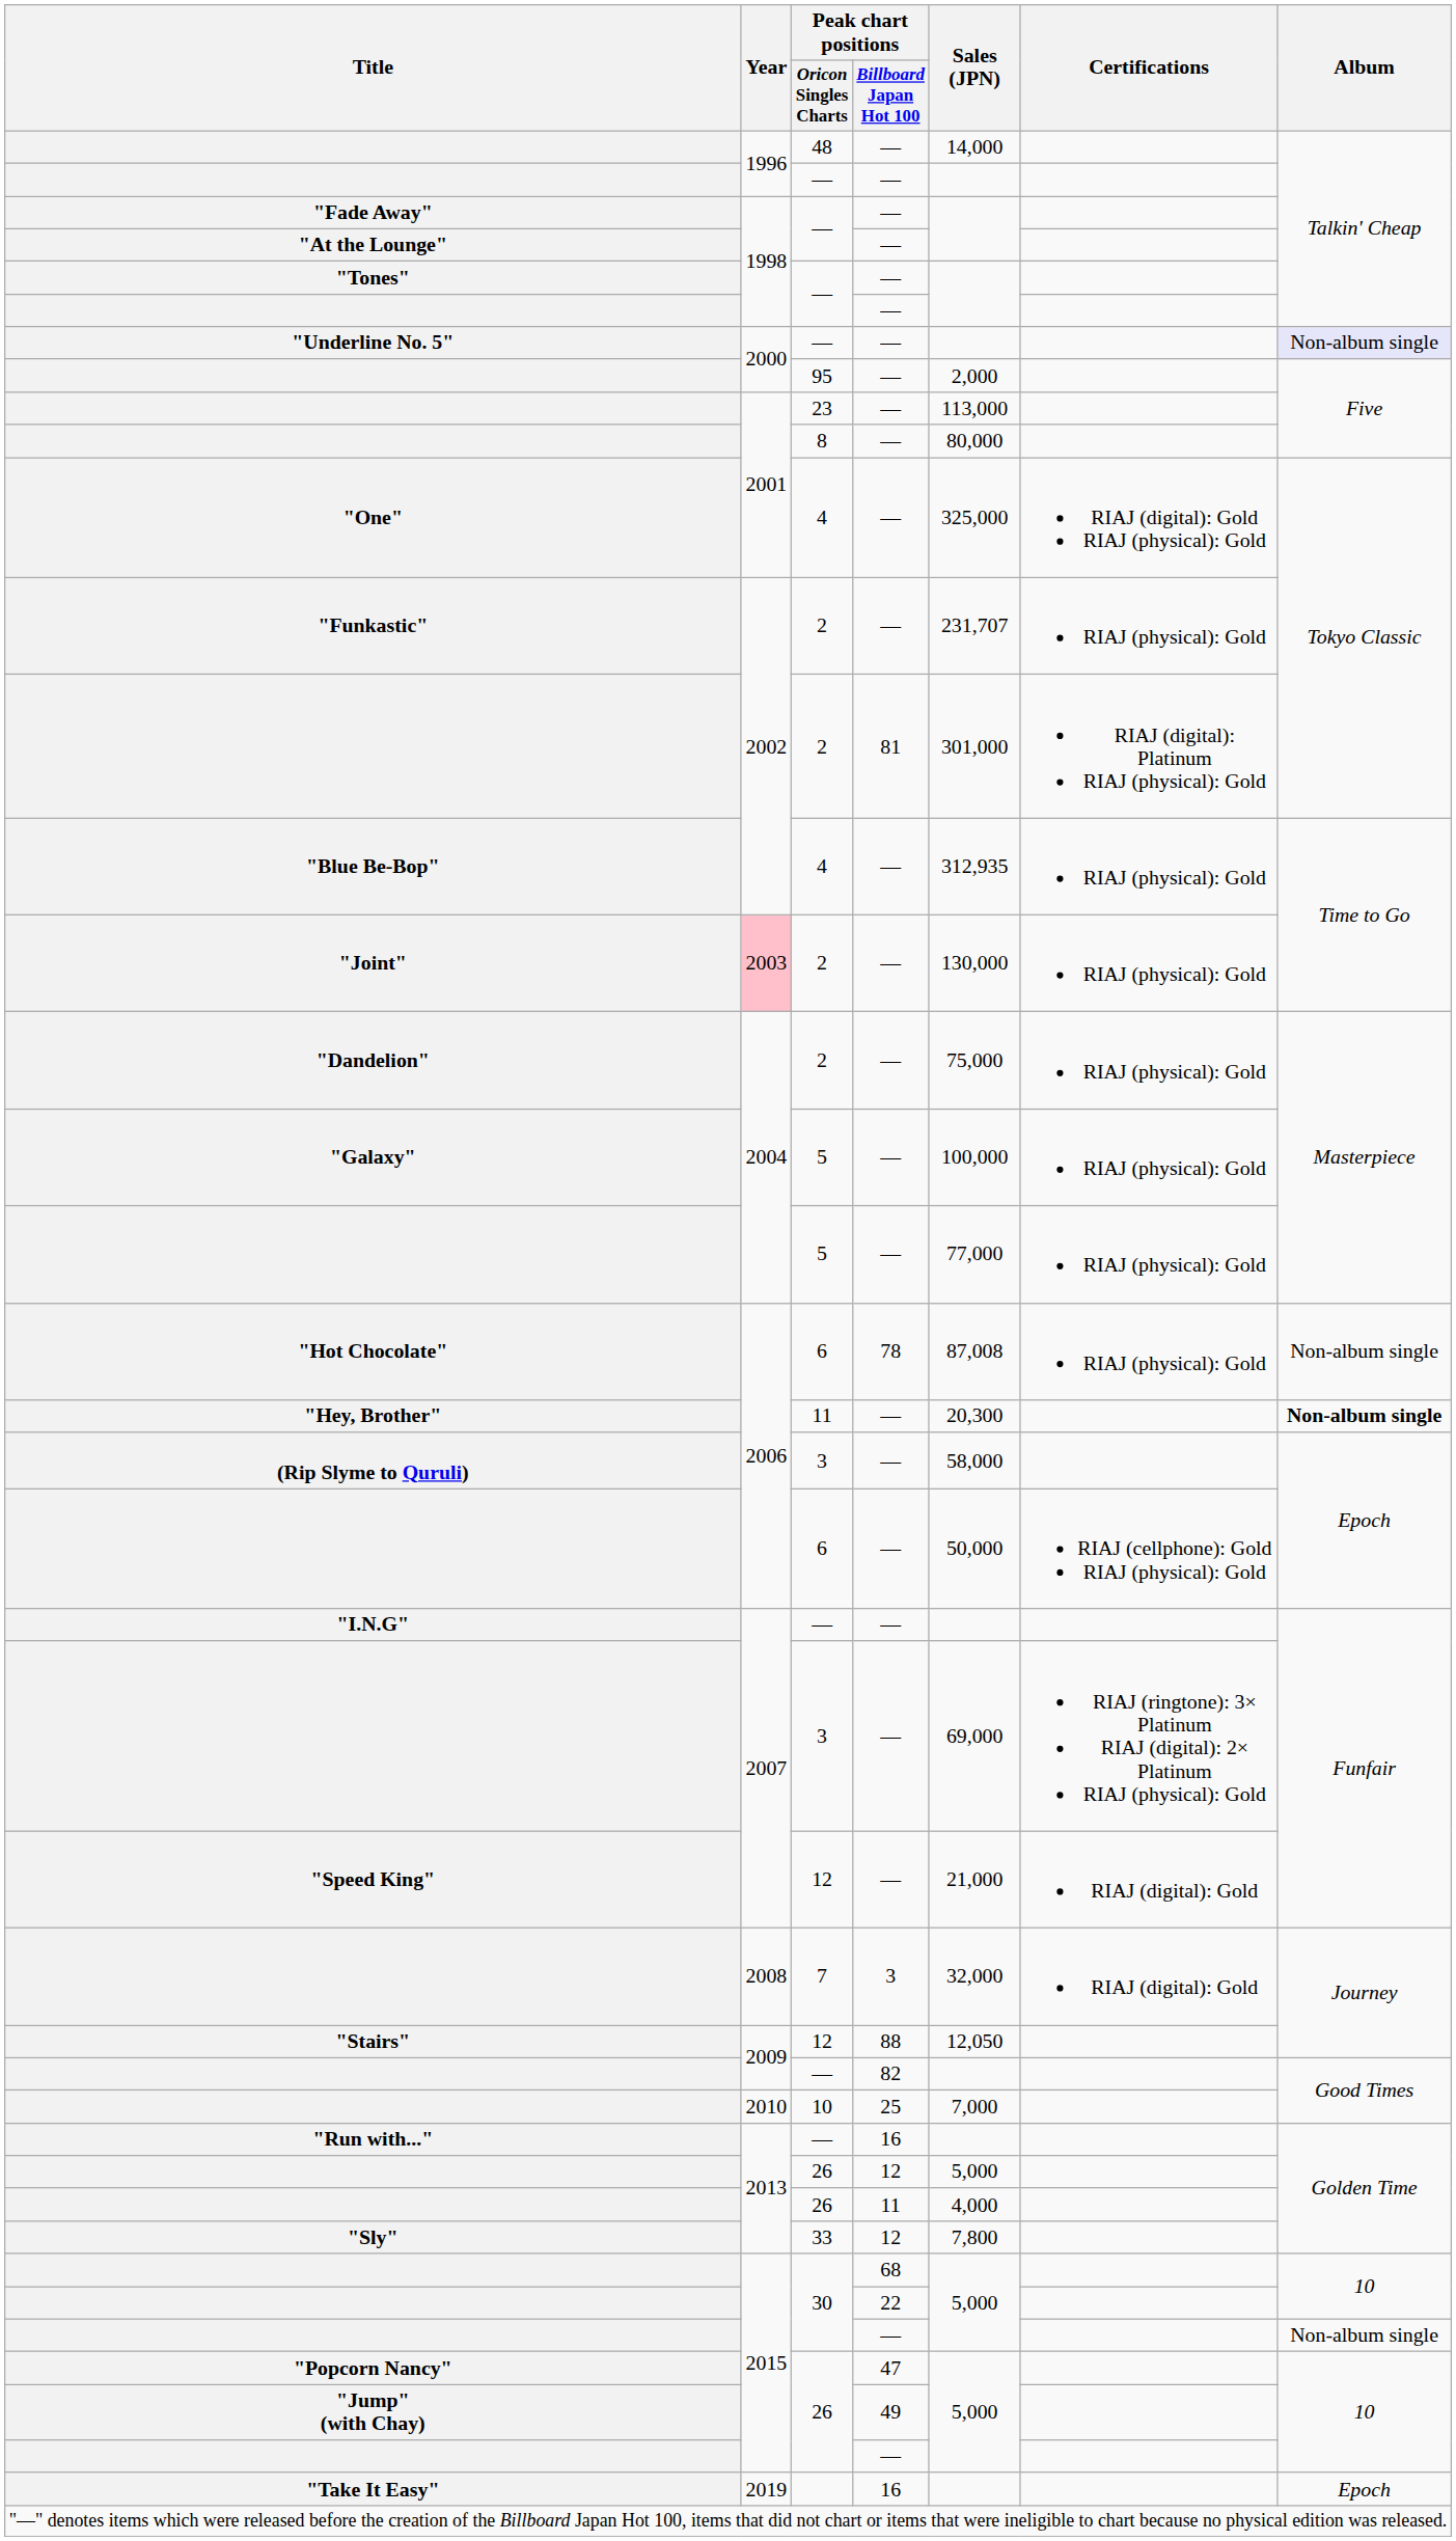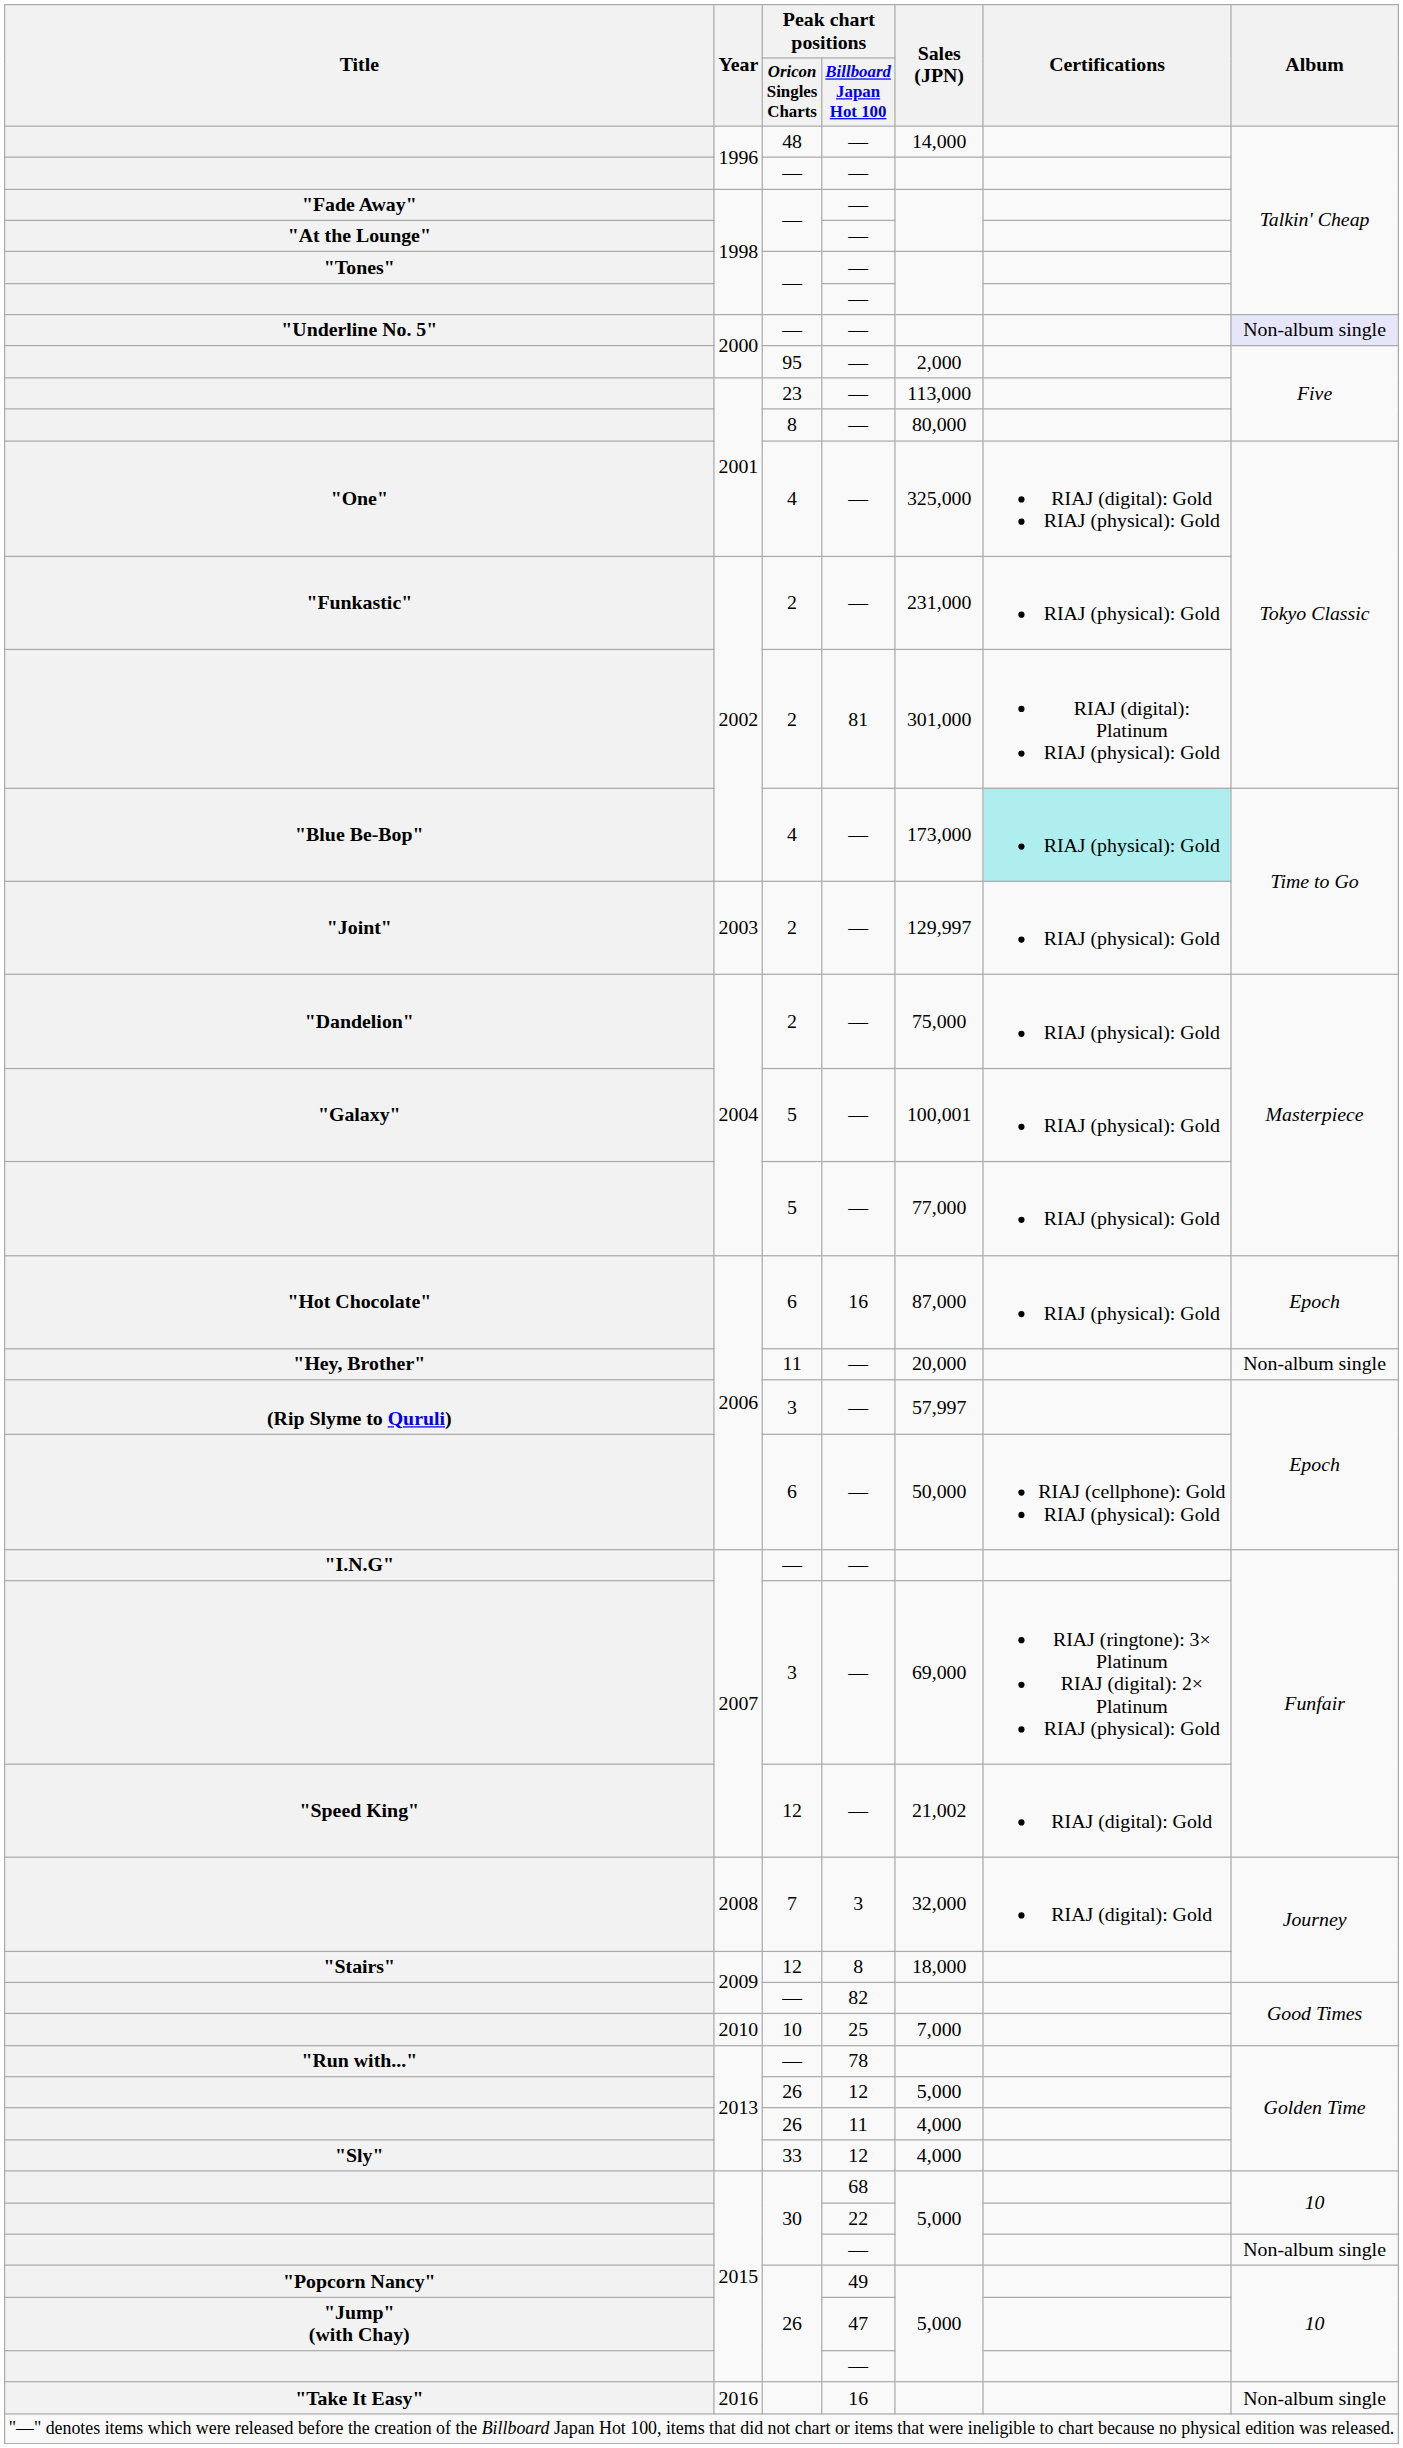"Funkastic" | Sales (JPN): 231,707 -> 231,000
"Blue Be-Bop" | Sales (JPN): 312,935 -> 173,000
"Blue Be-Bop" | Certifications: no background -> paleturquoise background
"Joint" | Year: pink background -> no background
"Joint" | Sales (JPN): 130,000 -> 129,997
"Galaxy" | Sales (JPN): 100,000 -> 100,001
"Hot Chocolate" | Peak chart positions / Billboard Japan Hot 100: 78 -> 16
"Hot Chocolate" | Sales (JPN): 87,008 -> 87,000
"Hot Chocolate" | Album: Non-album single -> Epoch
"Hey, Brother" | Sales (JPN): 20,300 -> 20,000
"Hey, Brother" | Album: bold -> normal
(Rip Slyme to Quruli) | Sales (JPN): 58,000 -> 57,997
"Speed King" | Sales (JPN): 21,000 -> 21,002
"Stairs" | Peak chart positions / Billboard Japan Hot 100: 88 -> 8
"Stairs" | Sales (JPN): 12,050 -> 18,000
"Run with..." | Peak chart positions / Billboard Japan Hot 100: 16 -> 78
"Sly" | Sales (JPN): 7,800 -> 4,000
"Popcorn Nancy" | Peak chart positions / Billboard Japan Hot 100: 47 -> 49
"Jump" (with Chay) | Peak chart positions / Billboard Japan Hot 100: 49 -> 47
"Take It Easy" | Year: 2019 -> 2016
"Take It Easy" | Album: Epoch -> Non-album single
